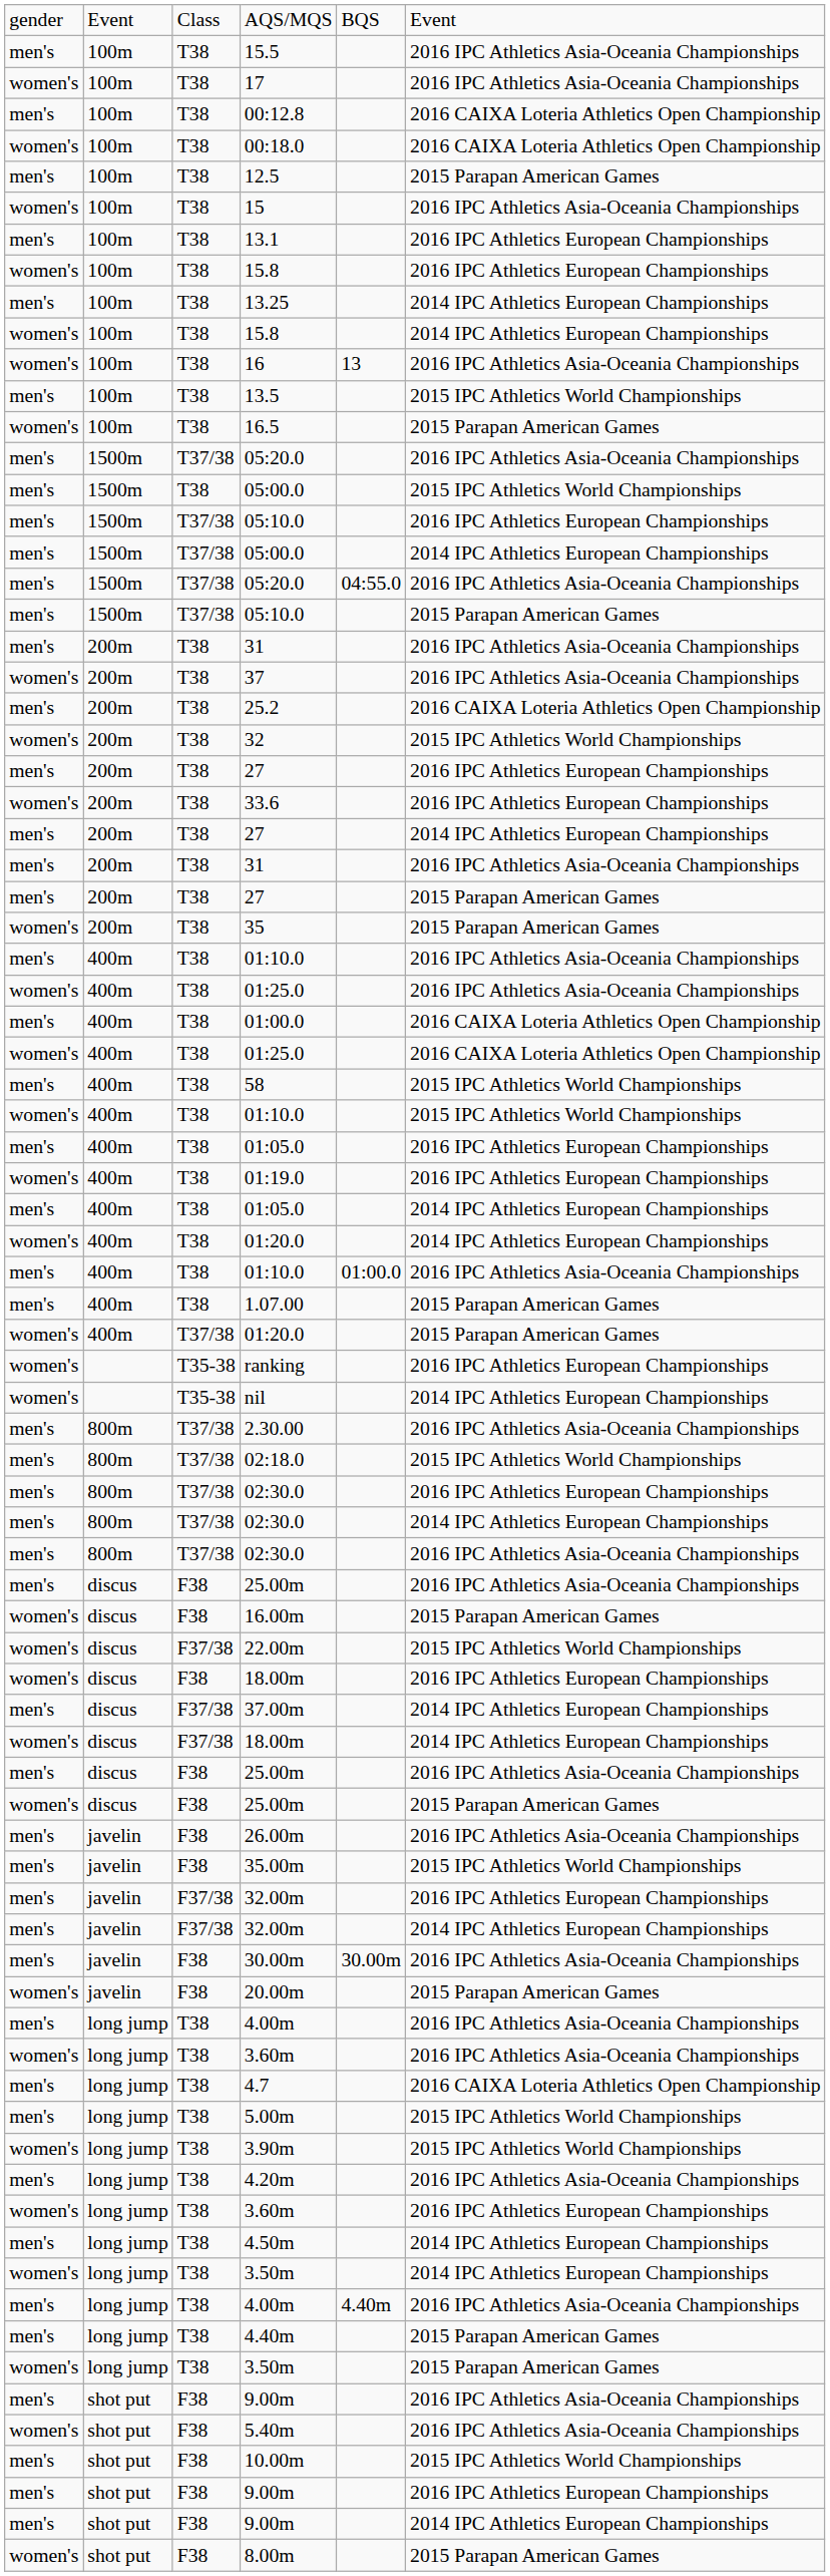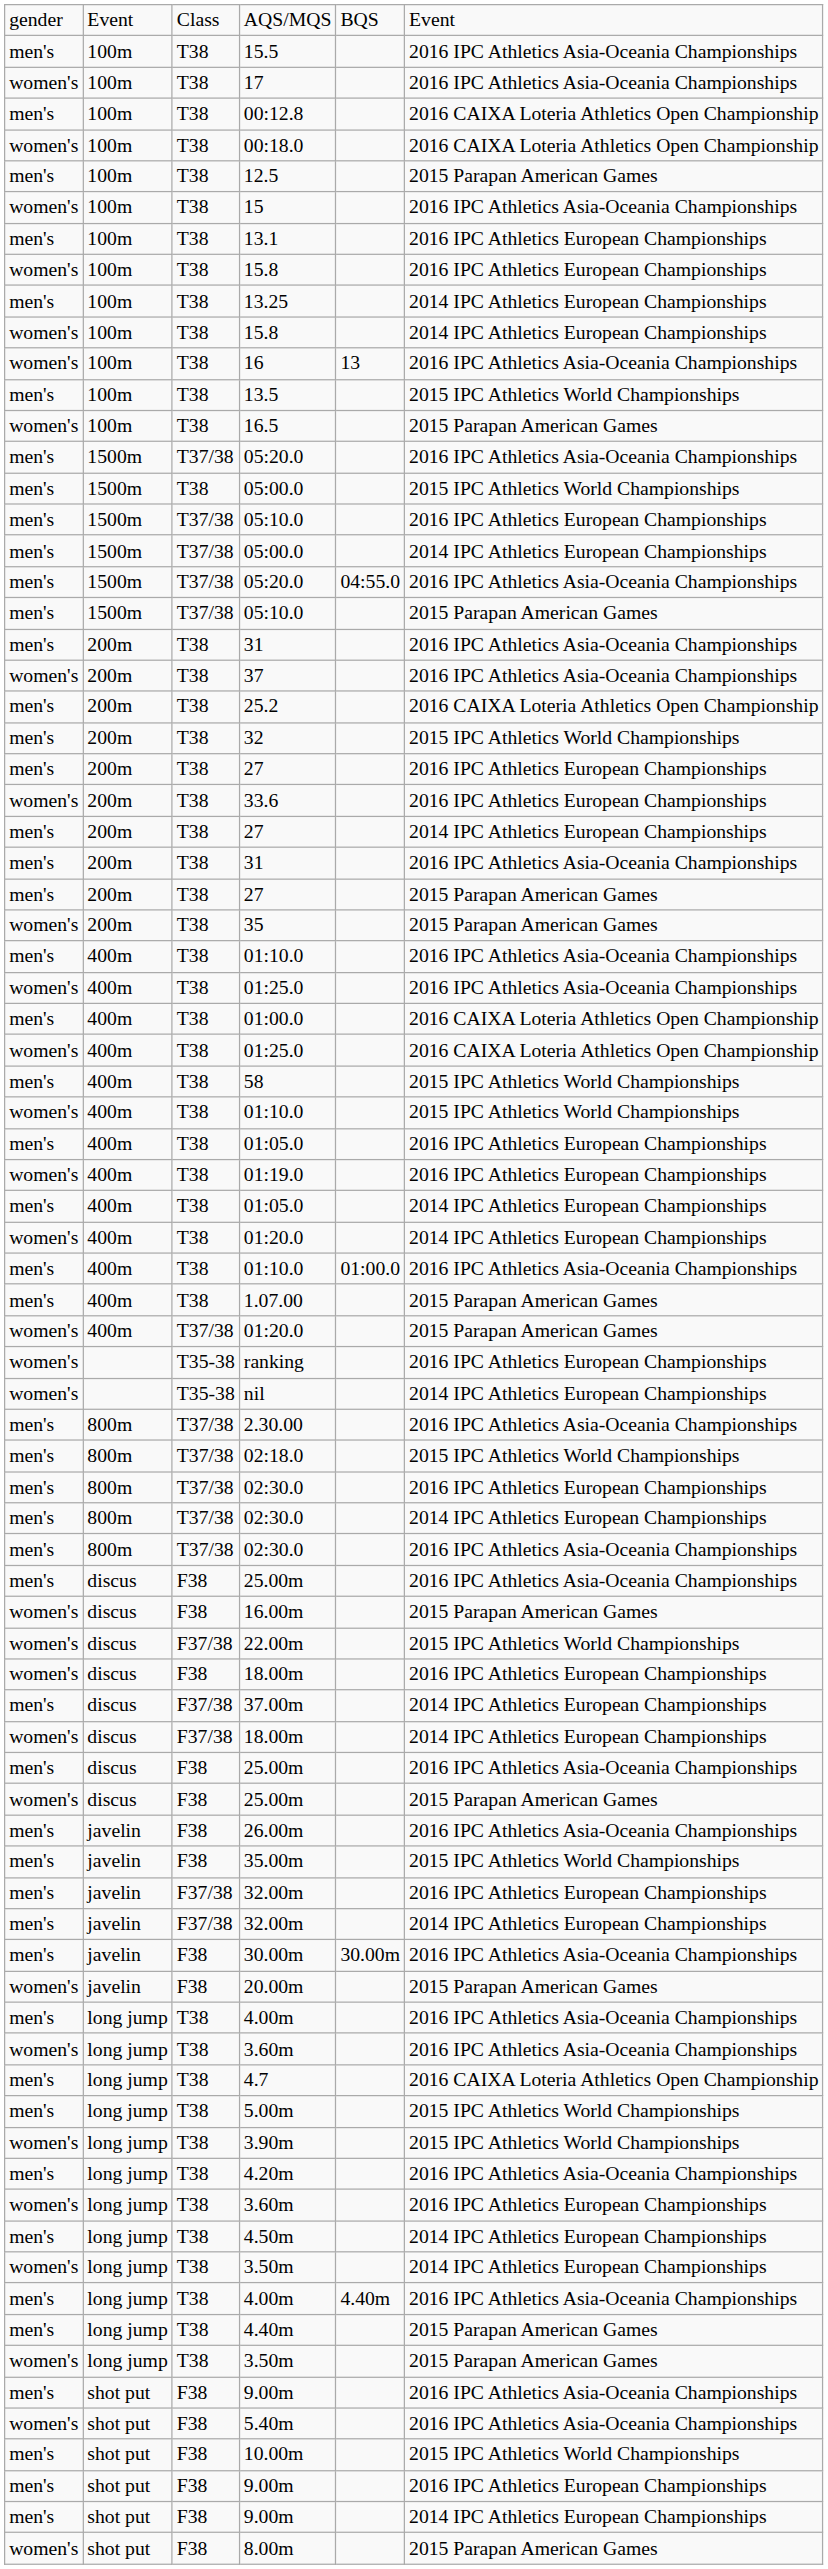32 | column 1: women's -> men's
